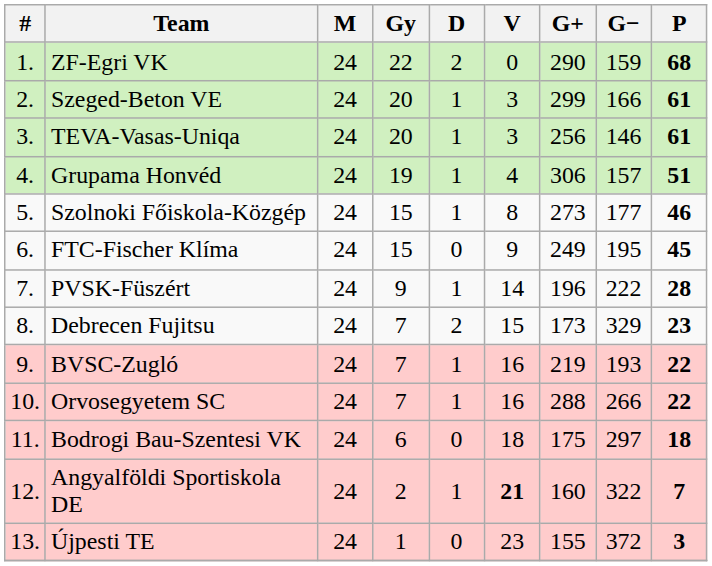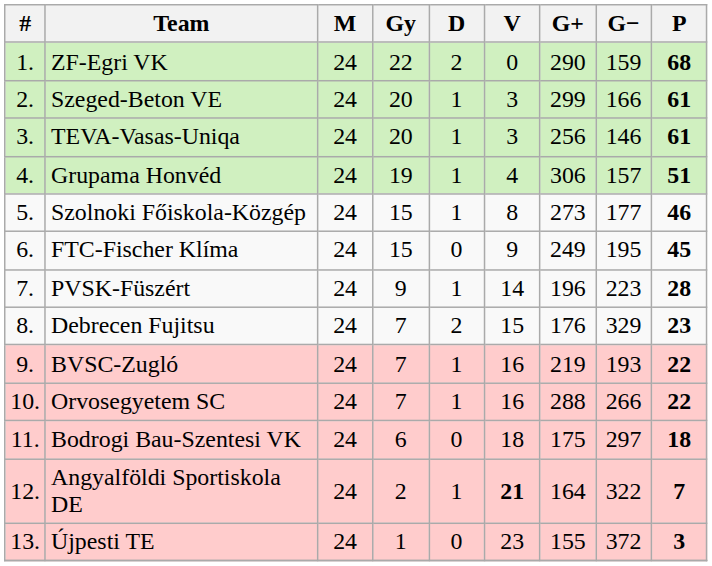PVSK-Füszért | G−: 222 -> 223
Debrecen Fujitsu | G+: 173 -> 176
Angyalföldi Sportiskola DE | G+: 160 -> 164
